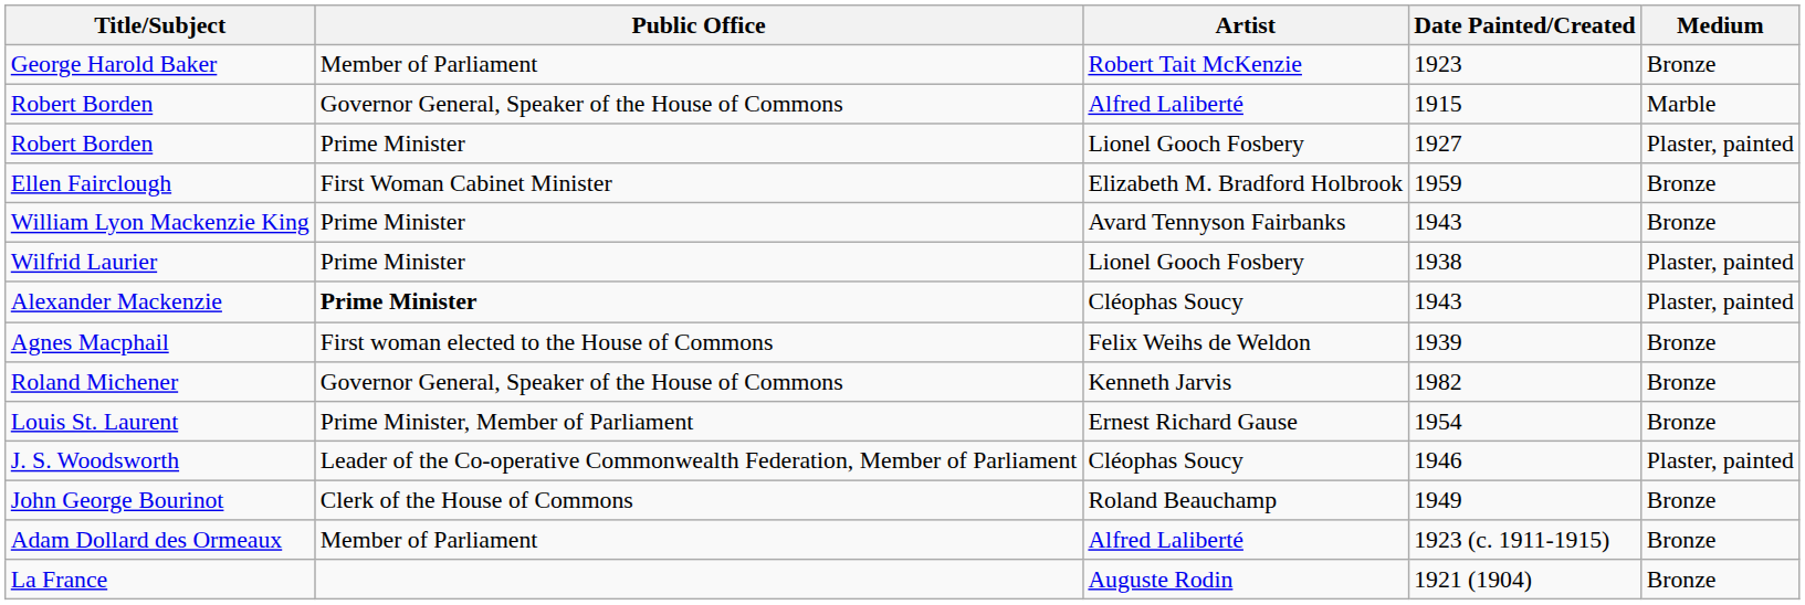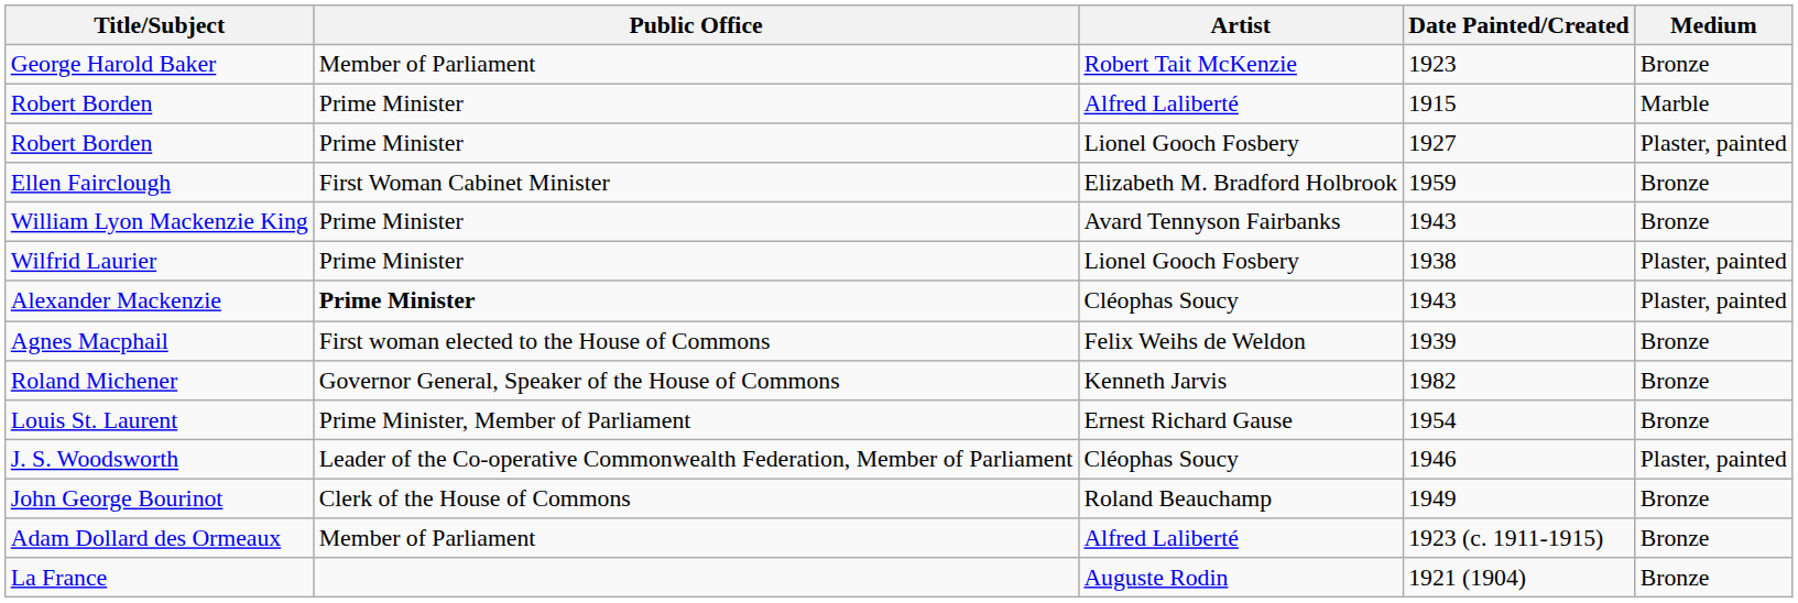Robert Borden / 1915 | Public Office: Governor General, Speaker of the House of Commons -> Prime Minister
